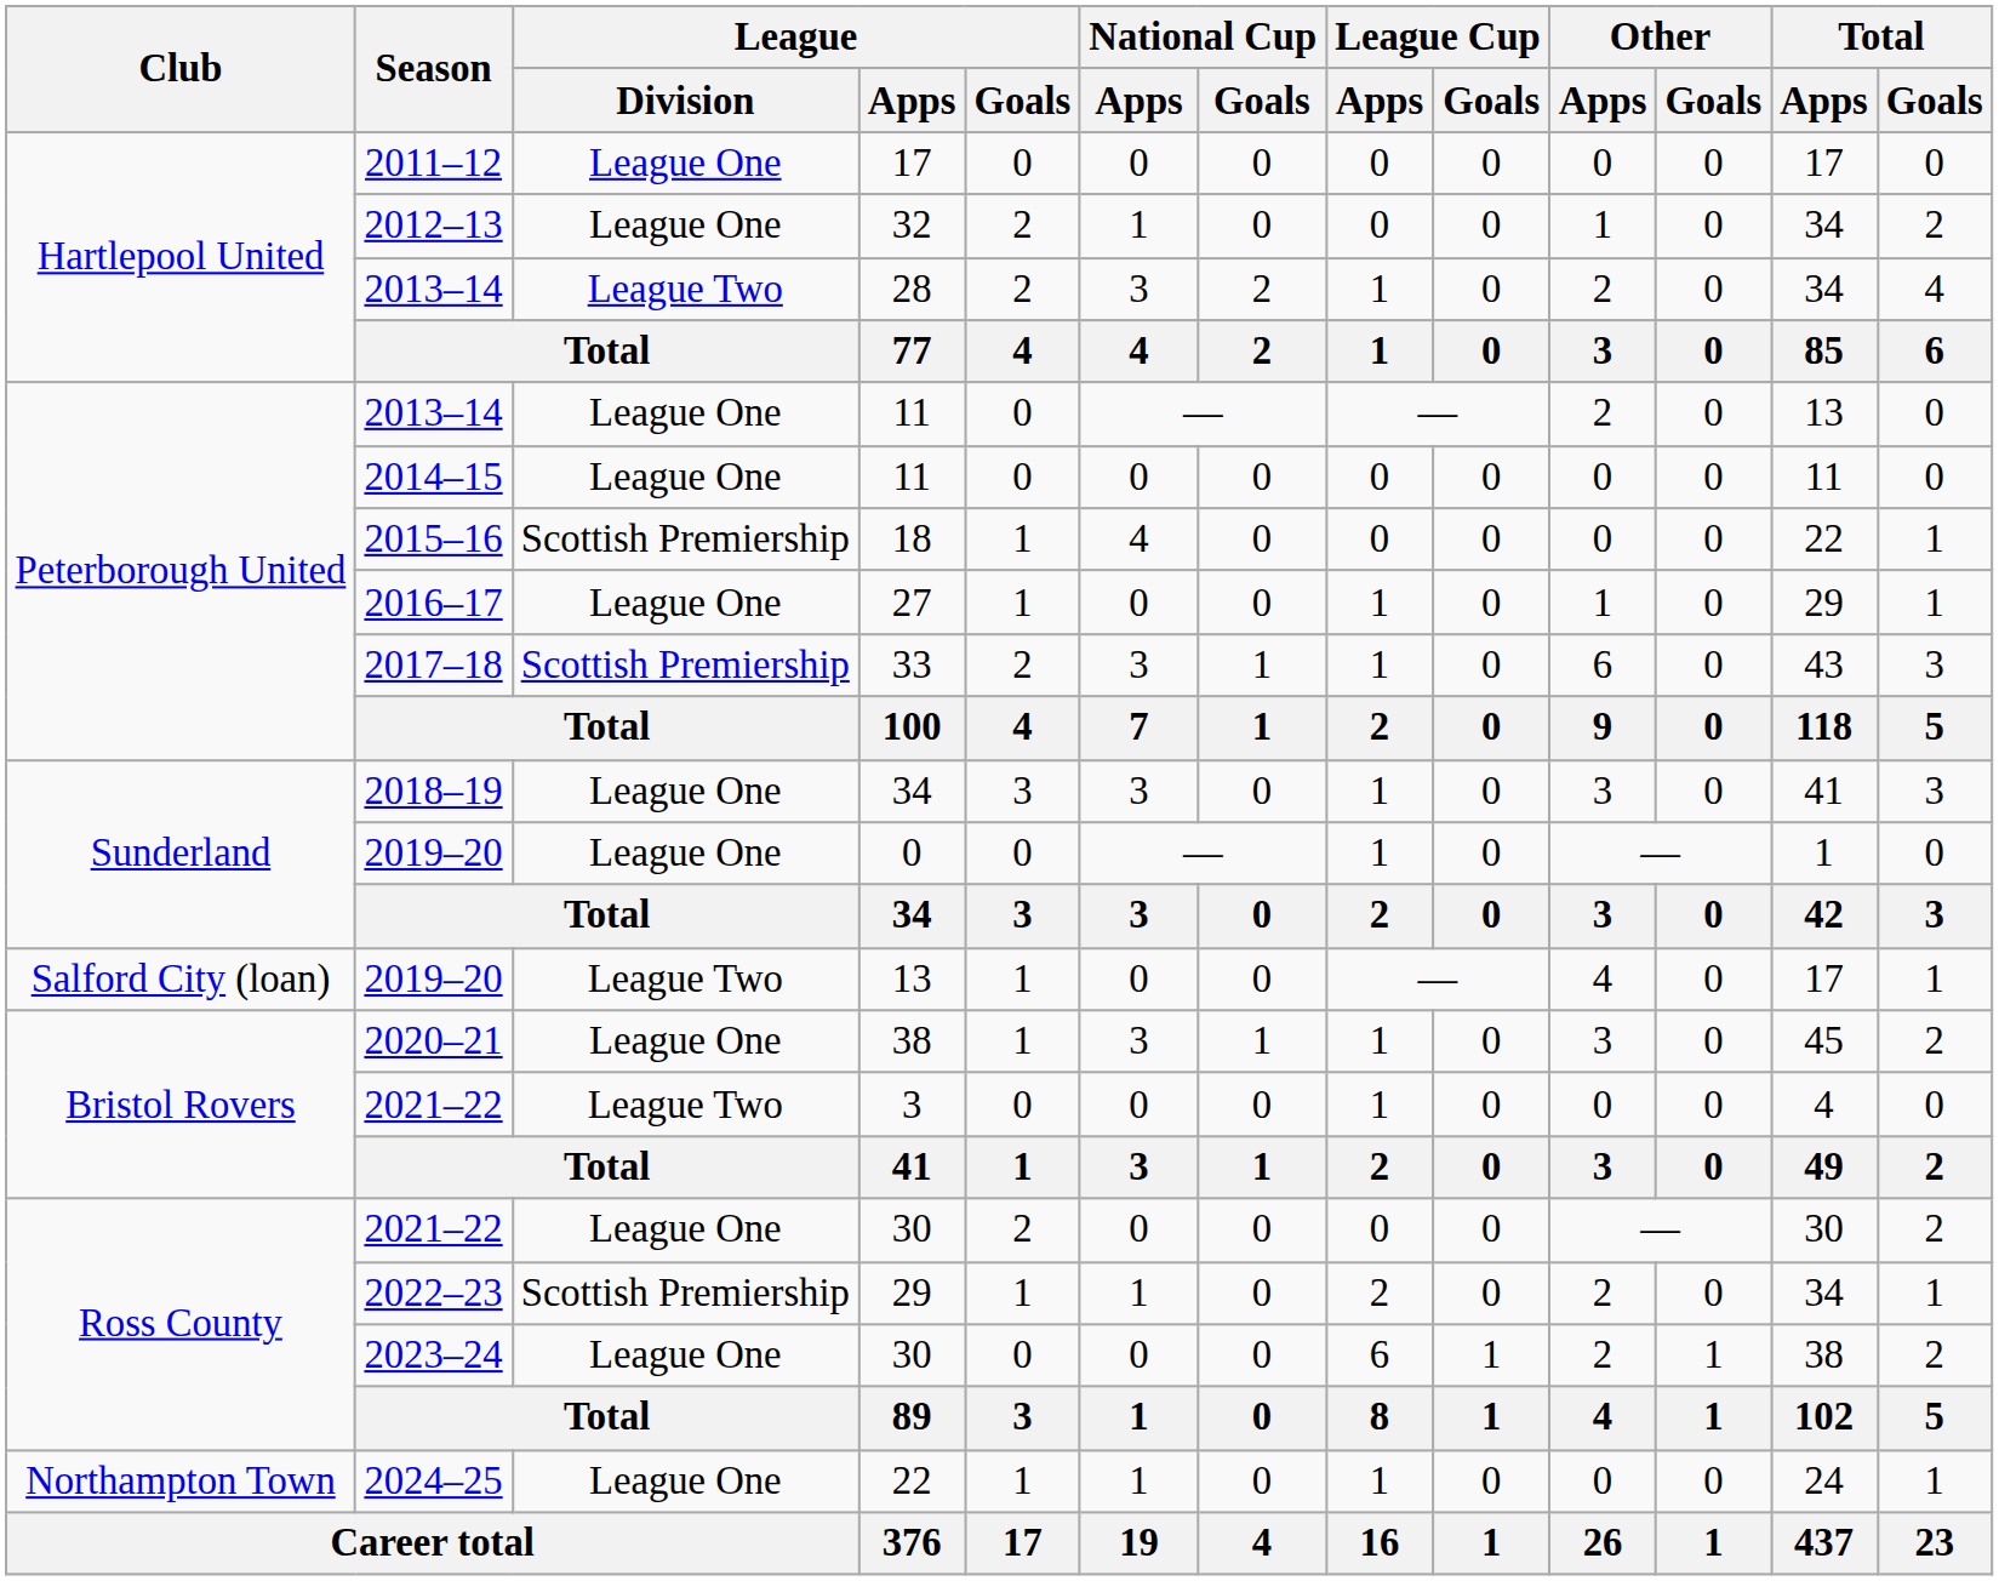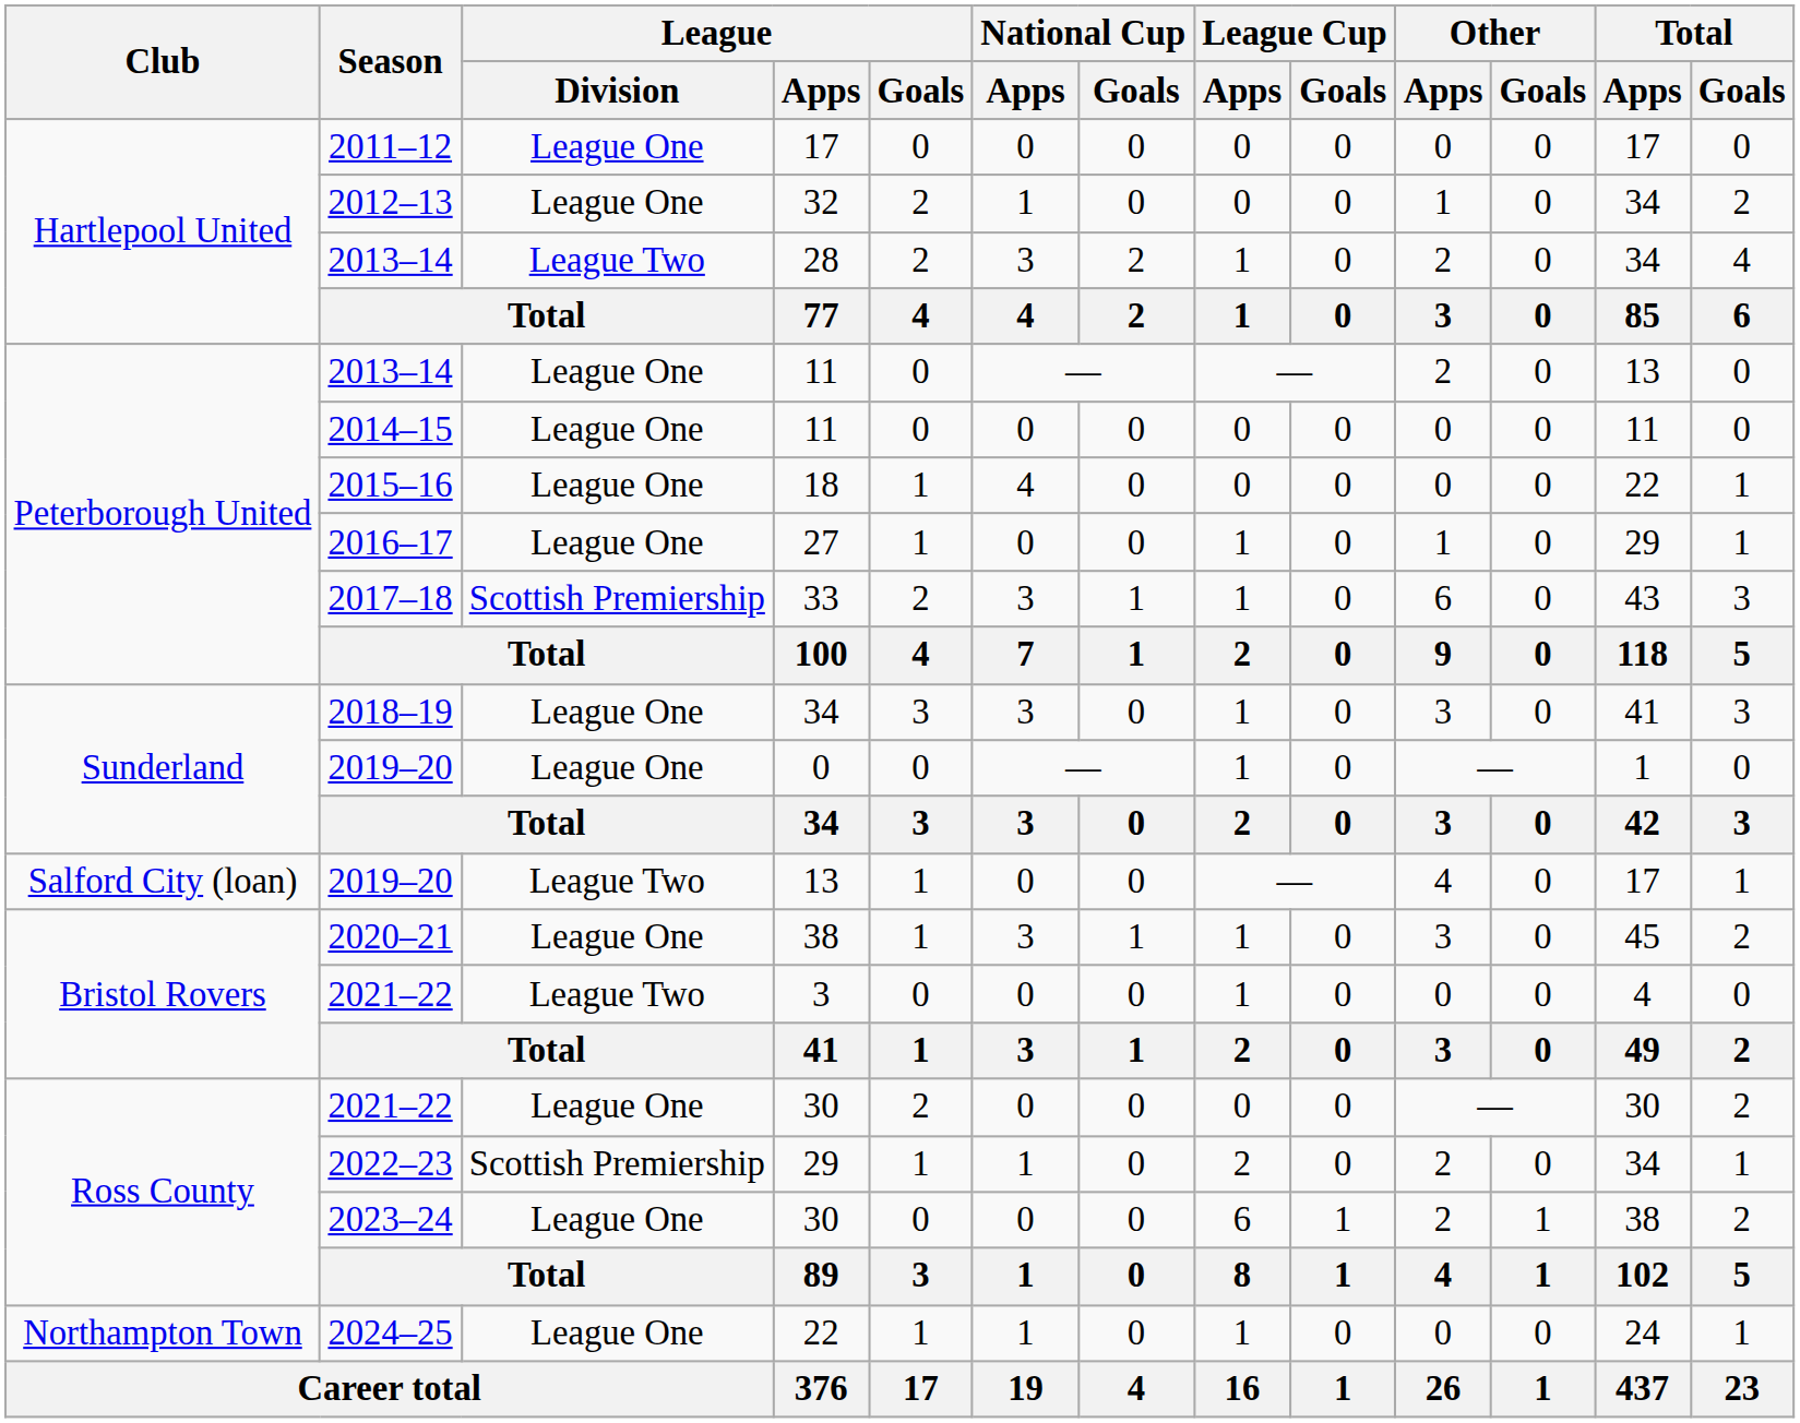18 | League / Division: Scottish Premiership -> League One
